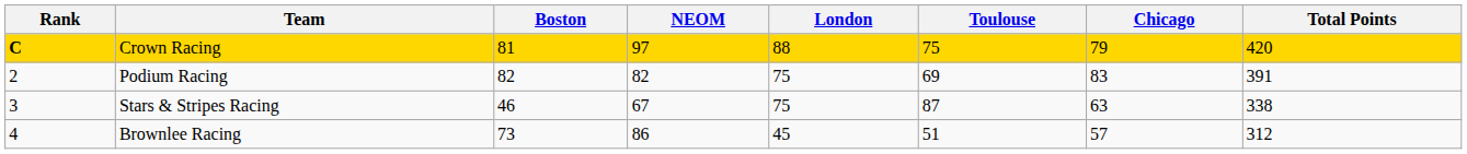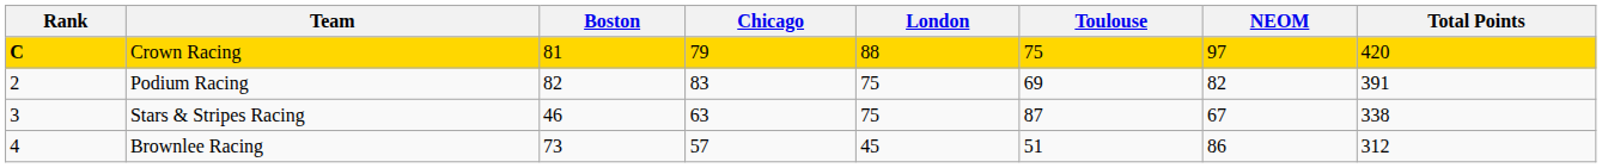columns swapped: Chicago <-> NEOM
